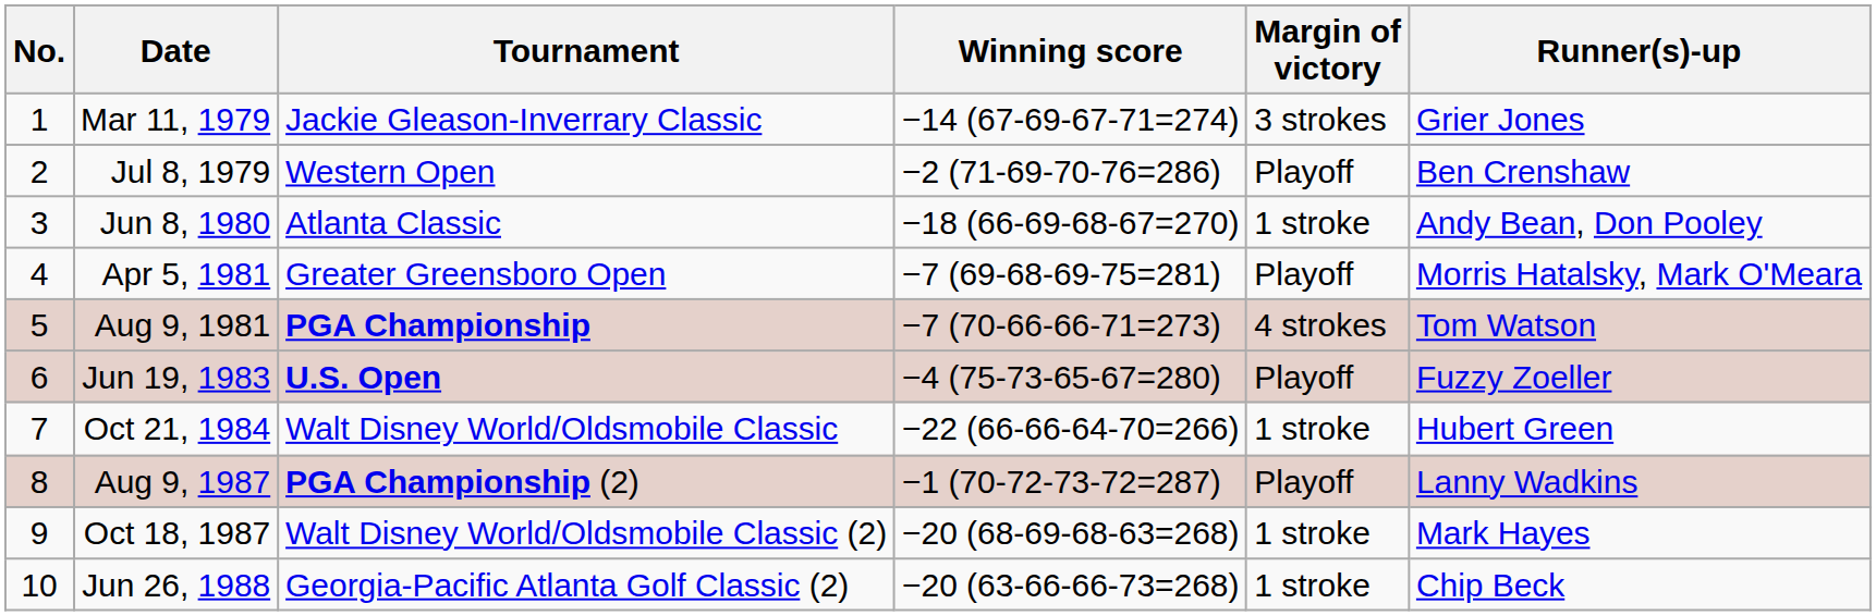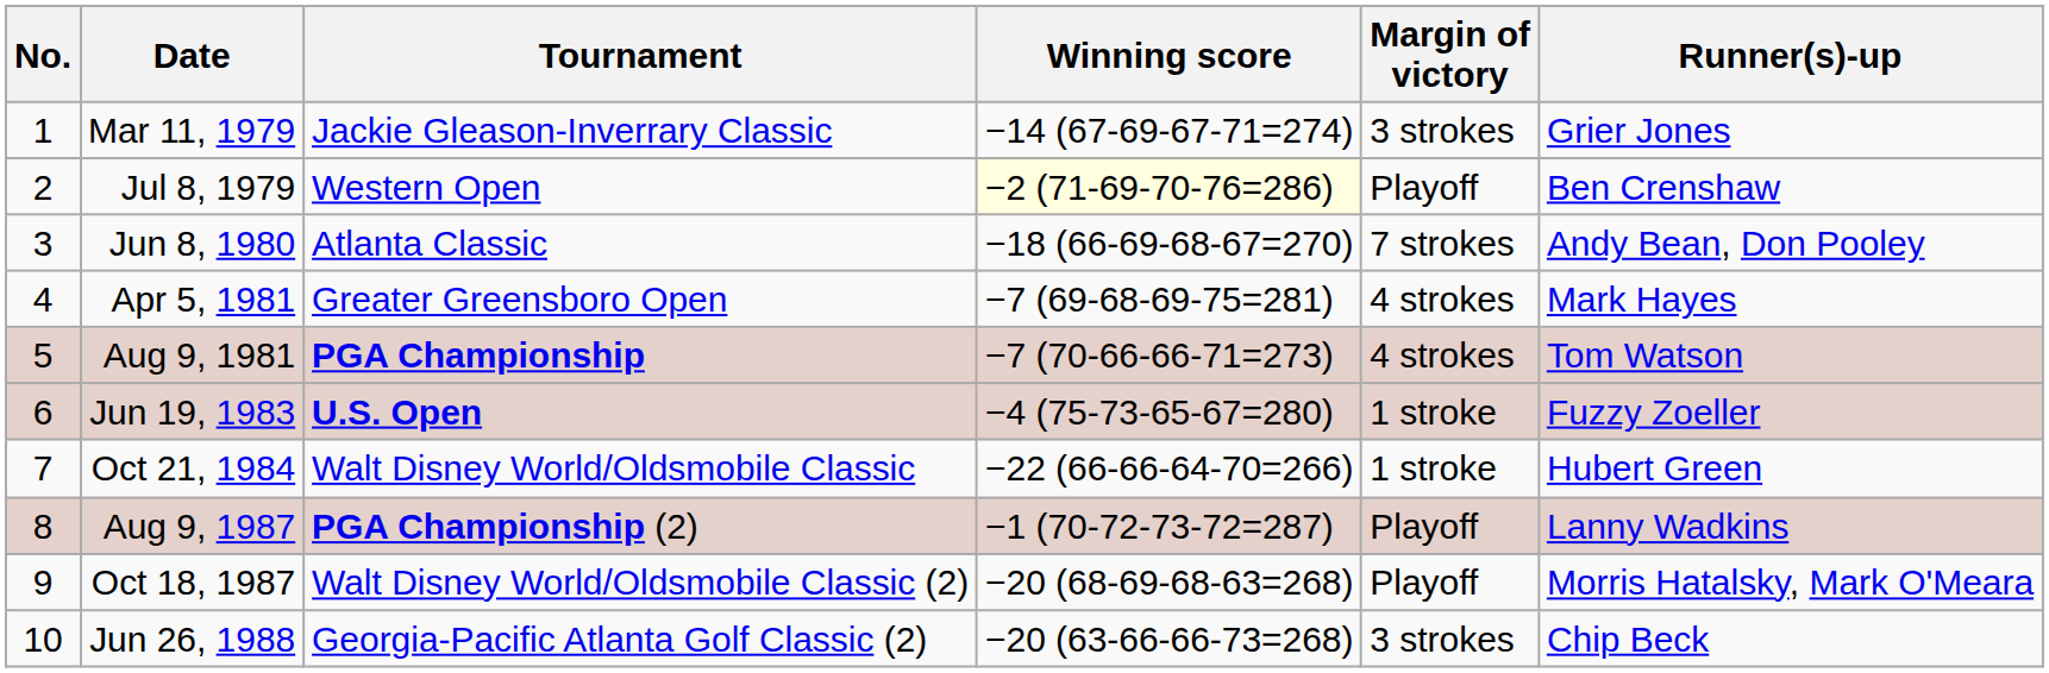Jul 8, 1979 | Winning score: no background -> lightyellow background
Jun 8, 1980 | Margin of victory: 1 stroke -> 7 strokes
Apr 5, 1981 | Margin of victory: Playoff -> 4 strokes
Apr 5, 1981 | Runner(s)-up: Morris Hatalsky, Mark O'Meara -> Mark Hayes
Jun 19, 1983 | Margin of victory: Playoff -> 1 stroke
Oct 18, 1987 | Margin of victory: 1 stroke -> Playoff
Oct 18, 1987 | Runner(s)-up: Mark Hayes -> Morris Hatalsky, Mark O'Meara
Jun 26, 1988 | Margin of victory: 1 stroke -> 3 strokes
